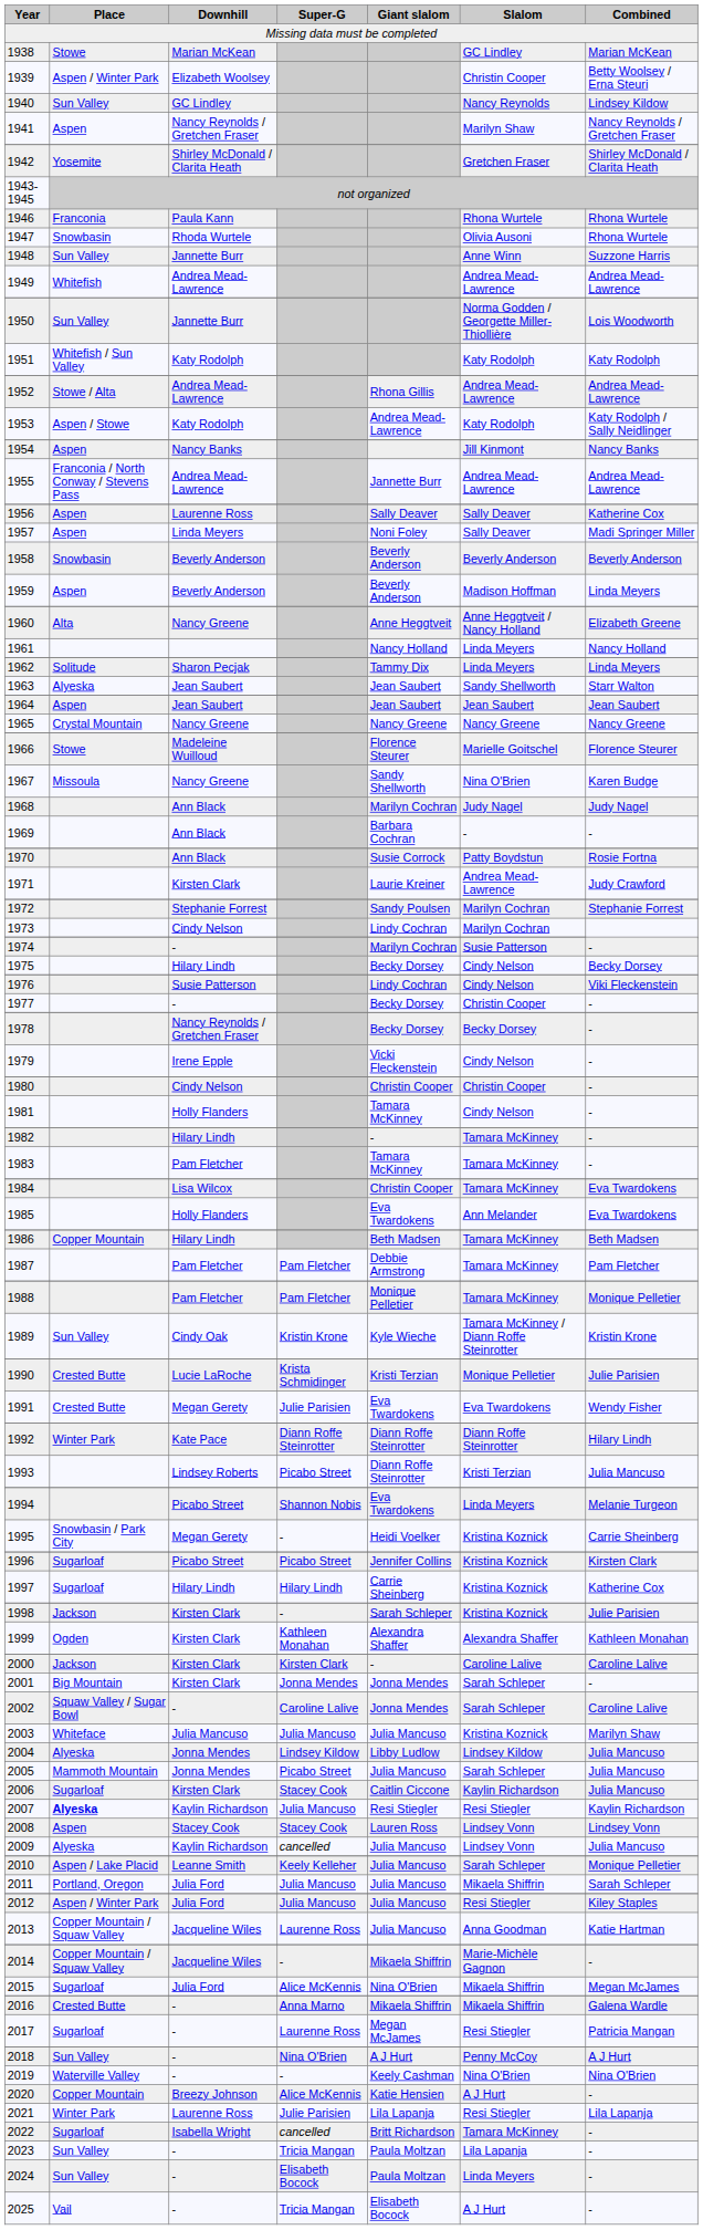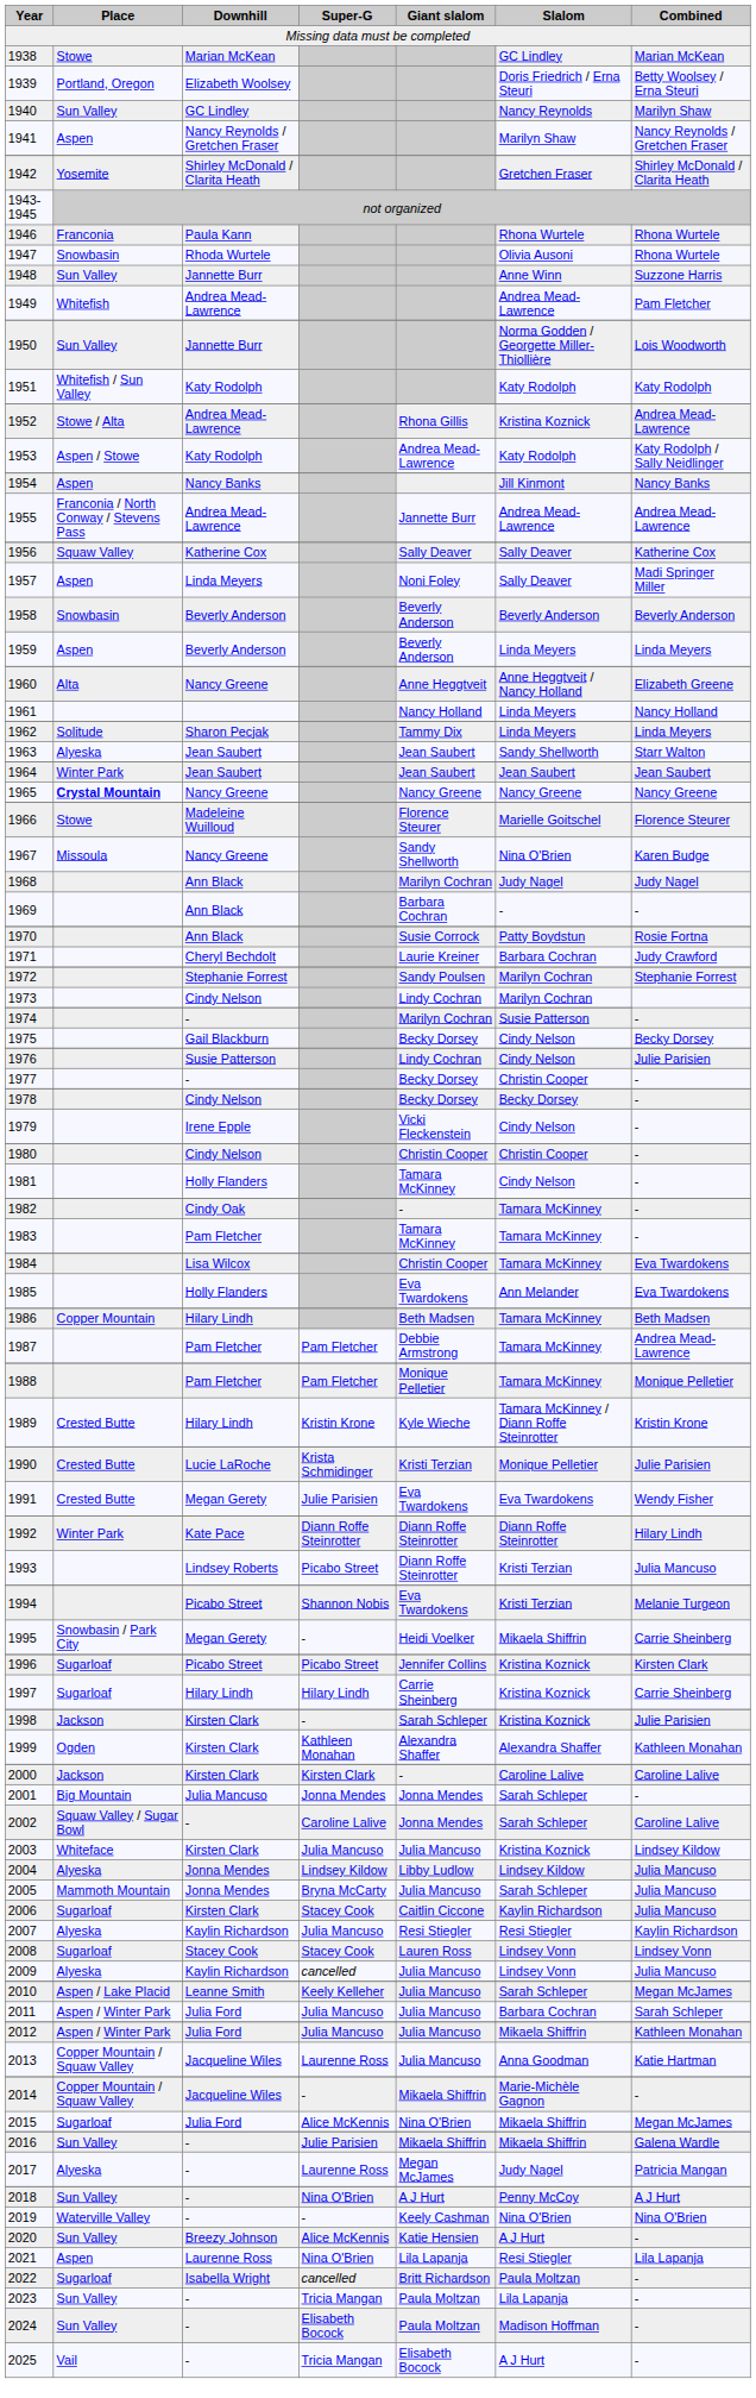1939 | Place: Aspen / Winter Park -> Portland, Oregon
1939 | Slalom: Christin Cooper -> Doris Friedrich / Erna Steuri
1940 | Combined: Lindsey Kildow -> Marilyn Shaw
1949 | Combined: Andrea Mead-Lawrence -> Pam Fletcher
1952 | Slalom: Andrea Mead-Lawrence -> Kristina Koznick
1956 | Place: Aspen -> Squaw Valley
1956 | Downhill: Laurenne Ross -> Katherine Cox
1959 | Slalom: Madison Hoffman -> Linda Meyers
1964 | Place: Aspen -> Winter Park
1965 | Place: normal -> bold
1971 | Downhill: Kirsten Clark -> Cheryl Bechdolt
1971 | Slalom: Andrea Mead-Lawrence -> Barbara Cochran
1975 | Downhill: Hilary Lindh -> Gail Blackburn
1976 | Combined: Viki Fleckenstein -> Julie Parisien
1978 | Downhill: Nancy Reynolds / Gretchen Fraser -> Cindy Nelson
1982 | Downhill: Hilary Lindh -> Cindy Oak
1987 | Combined: Pam Fletcher -> Andrea Mead-Lawrence
1989 | Place: Sun Valley -> Crested Butte
1989 | Downhill: Cindy Oak -> Hilary Lindh
1994 | Slalom: Linda Meyers -> Kristi Terzian
1995 | Slalom: Kristina Koznick -> Mikaela Shiffrin
1997 | Combined: Katherine Cox -> Carrie Sheinberg
2001 | Downhill: Kirsten Clark -> Julia Mancuso
2003 | Downhill: Julia Mancuso -> Kirsten Clark
2003 | Combined: Marilyn Shaw -> Lindsey Kildow
2005 | Super-G: Picabo Street -> Bryna McCarty
2007 | Place: bold -> normal
2008 | Place: Aspen -> Sugarloaf
2010 | Combined: Monique Pelletier -> Megan McJames
2011 | Place: Portland, Oregon -> Aspen / Winter Park
2011 | Slalom: Mikaela Shiffrin -> Barbara Cochran
2012 | Slalom: Resi Stiegler -> Mikaela Shiffrin
2012 | Combined: Kiley Staples -> Kathleen Monahan
2016 | Place: Crested Butte -> Sun Valley
2016 | Super-G: Anna Marno -> Julie Parisien
2017 | Place: Sugarloaf -> Alyeska
2017 | Slalom: Resi Stiegler -> Judy Nagel
2020 | Place: Copper Mountain -> Sun Valley
2021 | Place: Winter Park -> Aspen
2021 | Super-G: Julie Parisien -> Nina O'Brien
2022 | Slalom: Tamara McKinney -> Paula Moltzan
2024 | Slalom: Linda Meyers -> Madison Hoffman
